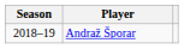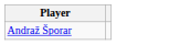- column: Season | 2018–19
